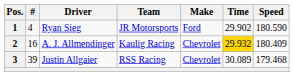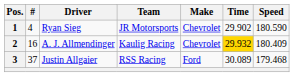1 | Make: Ford -> Chevrolet
3 | #: 39 -> 37
3 | Make: Chevrolet -> Ford
